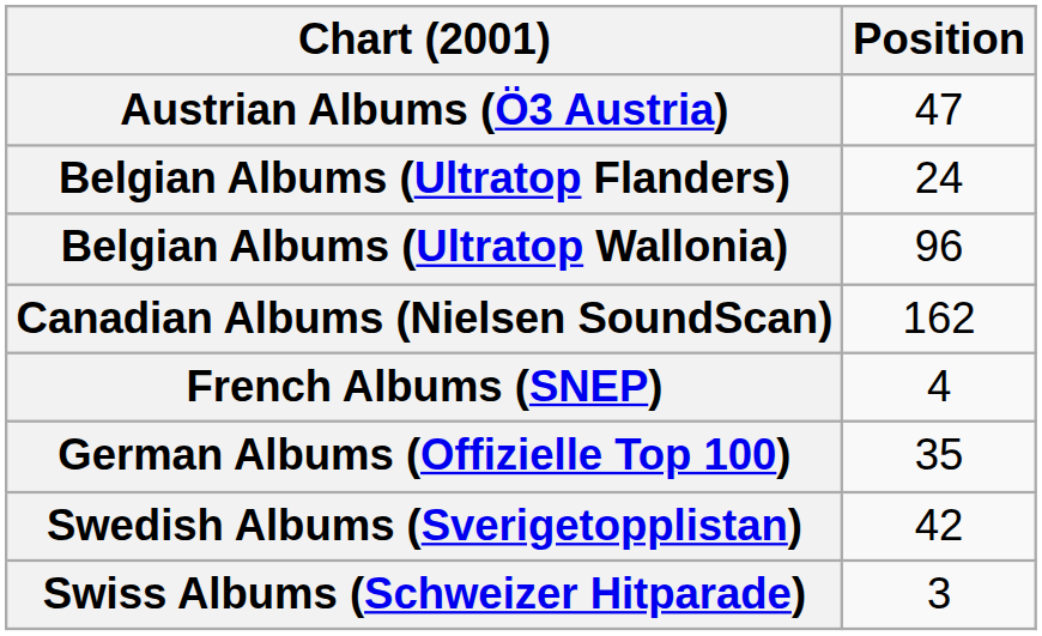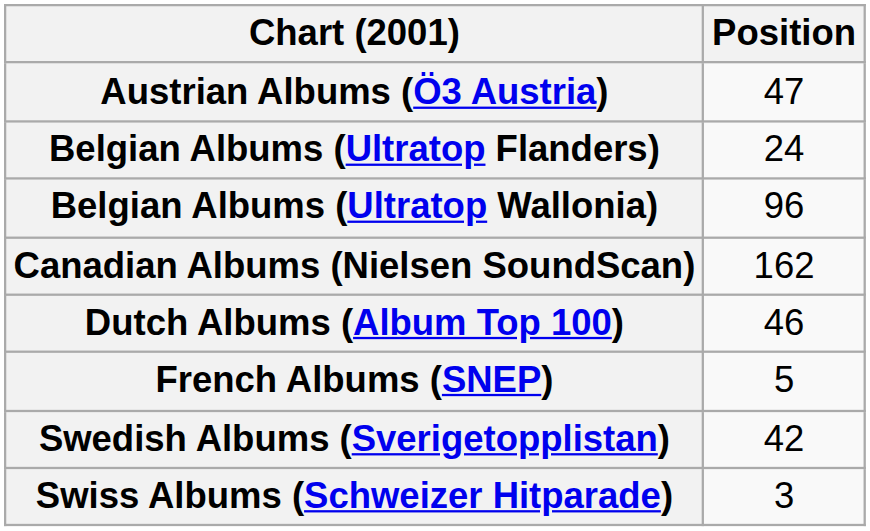+ row: Dutch Albums (Album Top 100) | 46
French Albums (SNEP) | Position: 4 -> 5
- row: German Albums (Offizielle Top 100) | 35
